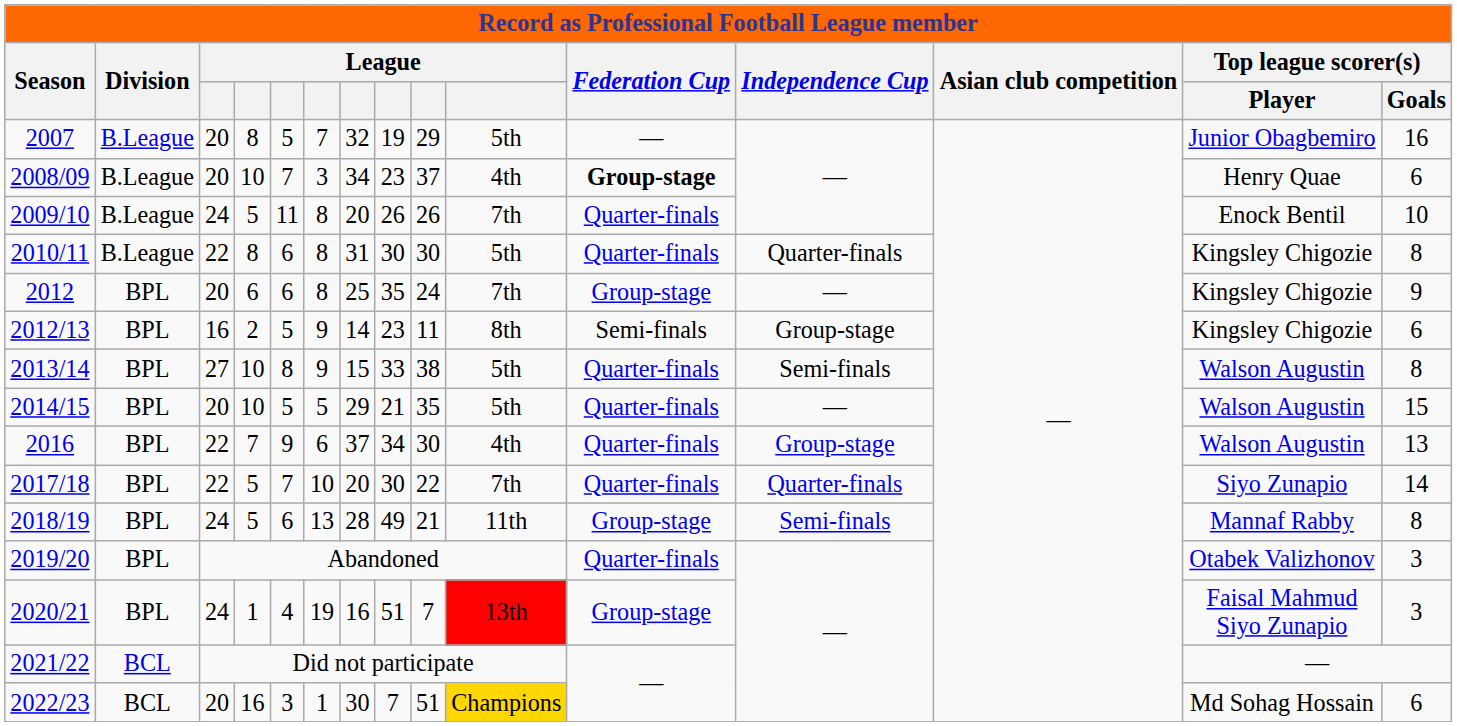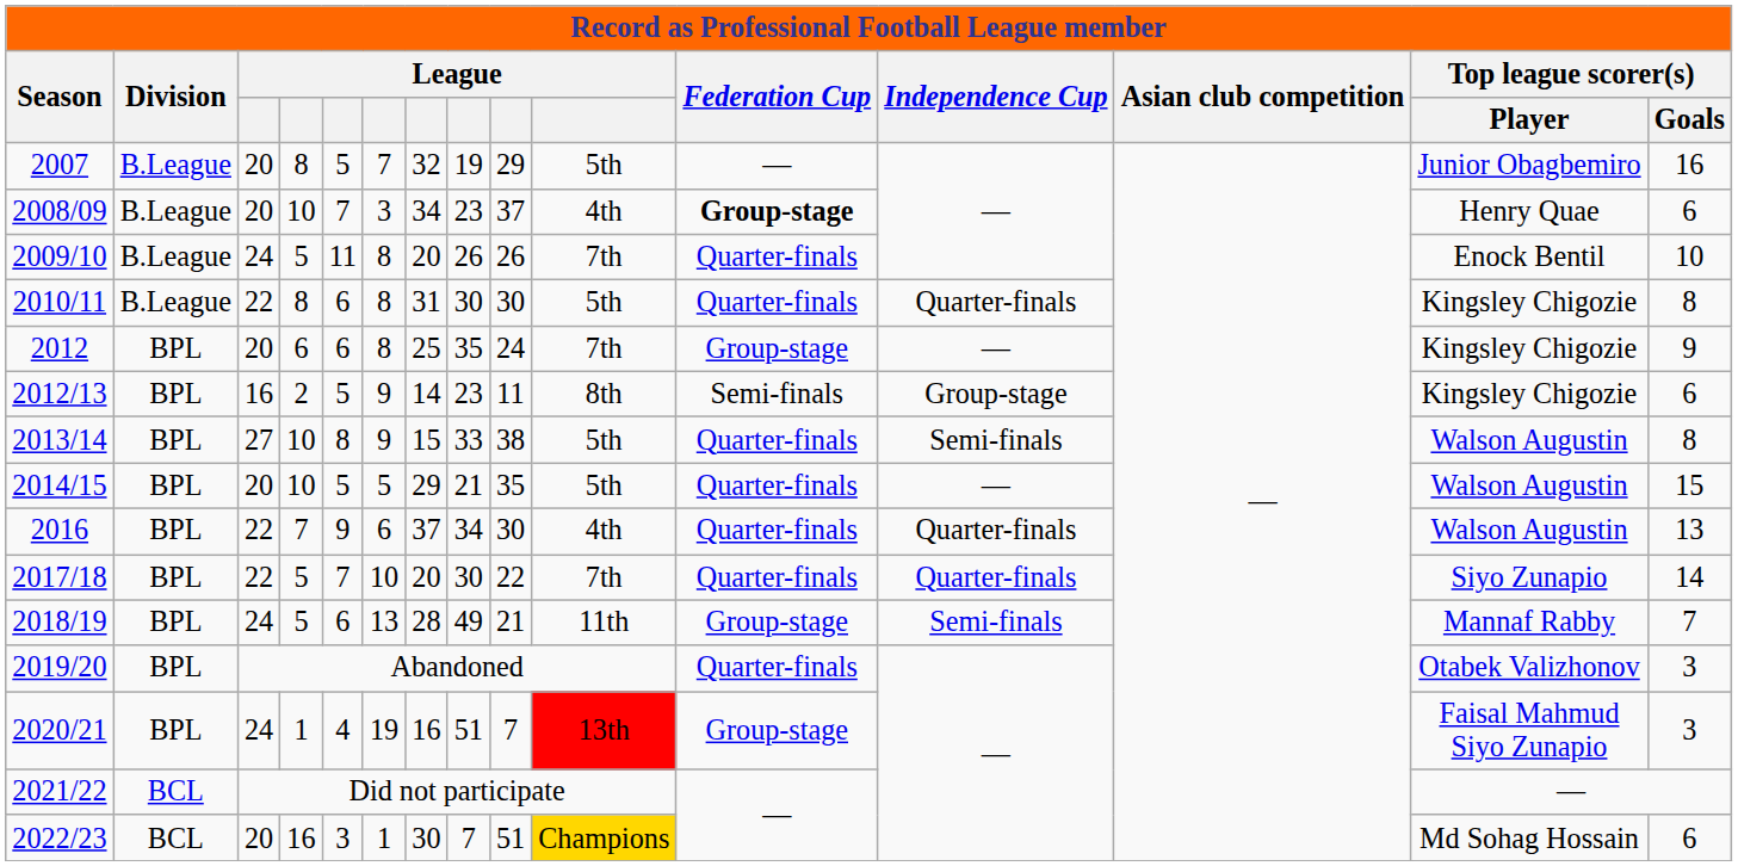2016 | Independence Cup: Group-stage -> Quarter-finals
2018/19 | Top league scorer(s) / Goals: 8 -> 7
